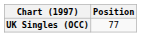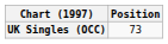UK Singles (OCC) | Position: 77 -> 73
